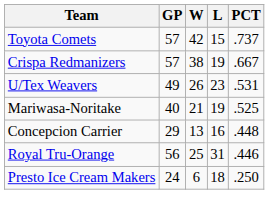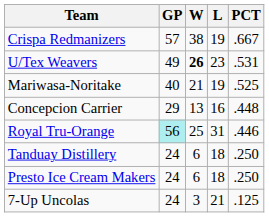- row: Toyota Comets | 57 | 42 | 15 | .737
U/Tex Weavers | W: normal -> bold
Royal Tru-Orange | GP: no background -> paleturquoise background
+ row: Tanduay Distillery | 24 | 6 | 18 | .250
+ row: 7-Up Uncolas | 24 | 3 | 21 | .125
